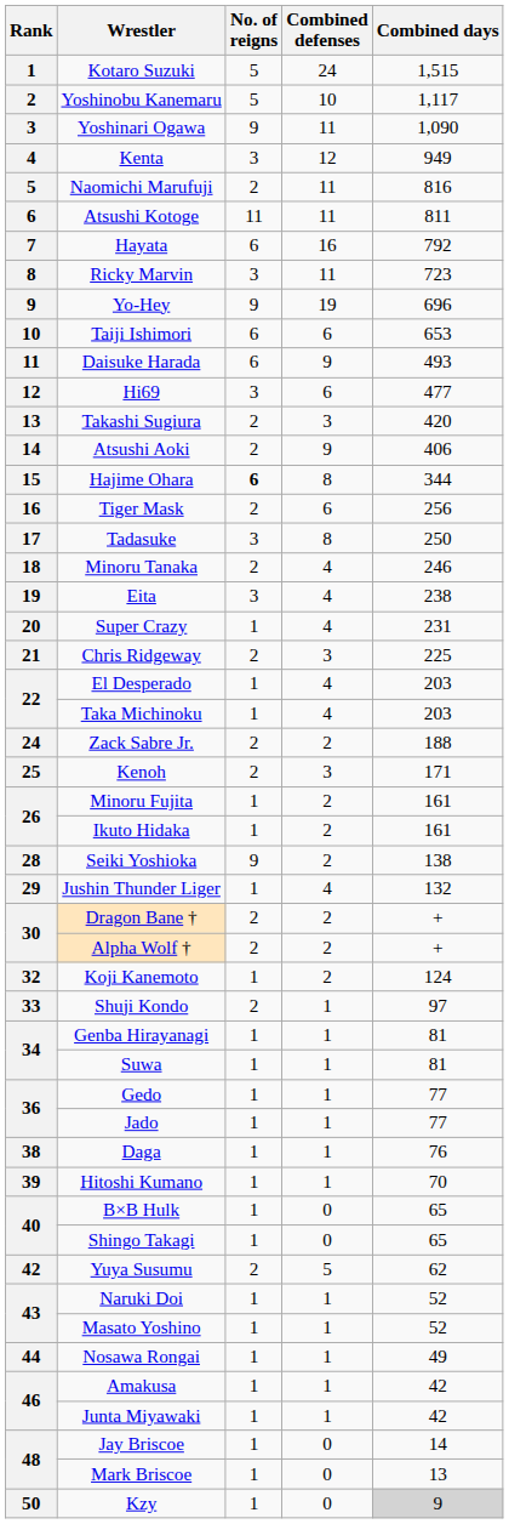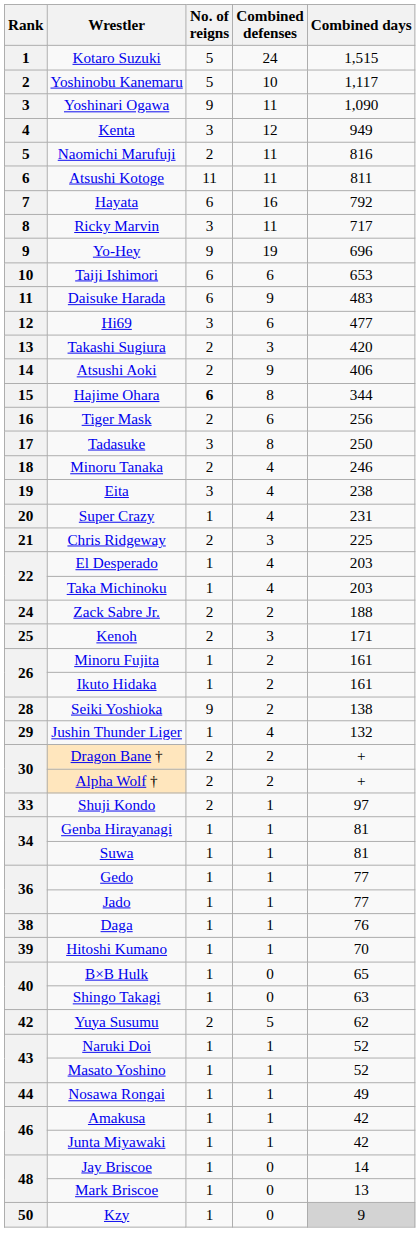Ricky Marvin | Combined days: 723 -> 717
Daisuke Harada | Combined days: 493 -> 483
- row: 32 | Koji Kanemoto | 1 | 2 | 124
Shingo Takagi | Combined days: 65 -> 63
